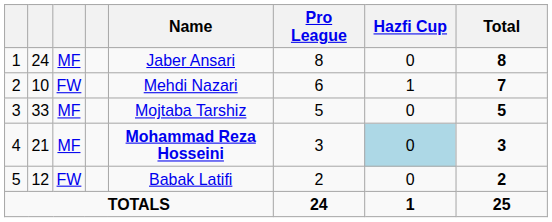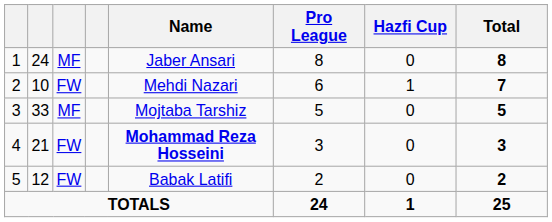4 | column 3: MF -> FW
4 | Hazfi Cup: lightblue background -> no background
